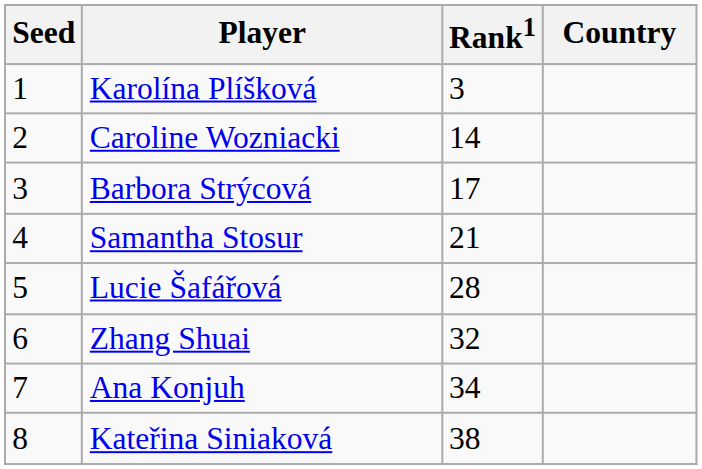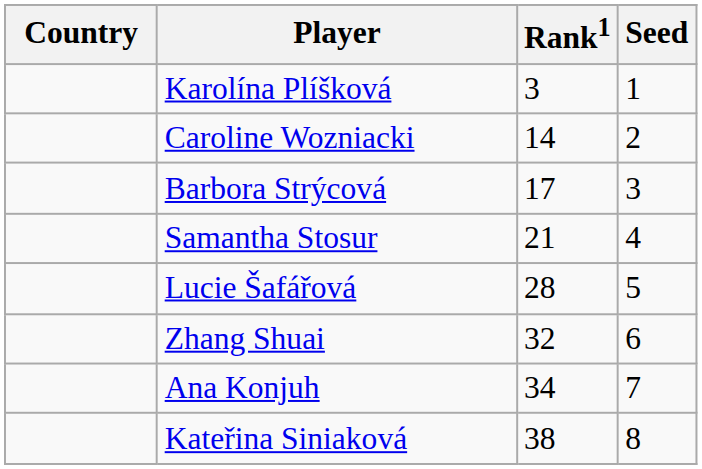columns swapped: Country <-> Seed
